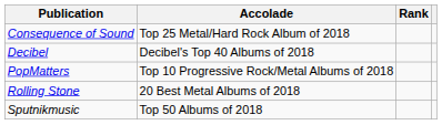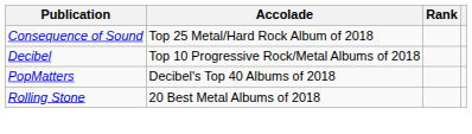Decibel | Accolade: Decibel's Top 40 Albums of 2018 -> Top 10 Progressive Rock/Metal Albums of 2018
PopMatters | Accolade: Top 10 Progressive Rock/Metal Albums of 2018 -> Decibel's Top 40 Albums of 2018
- row: Sputnikmusic | Top 50 Albums of 2018
